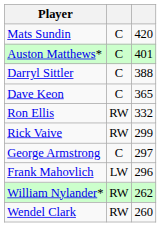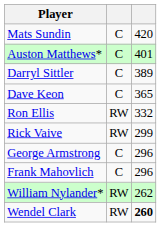Darryl Sittler | column 3: 388 -> 389
George Armstrong | column 3: 297 -> 296
Frank Mahovlich | column 2: LW -> C
Wendel Clark | column 3: normal -> bold
